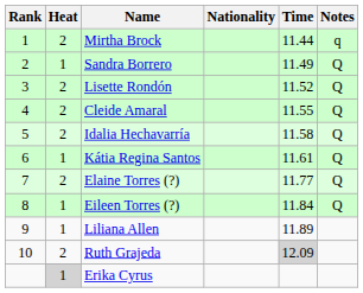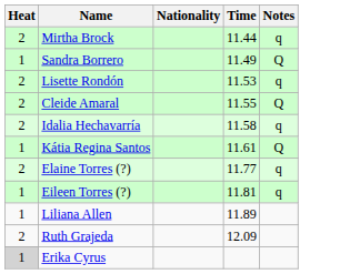- column: Rank | 1 | 2 | 3 | 4 | 5 | 6 | 7 | 8 | 9 | 10
Lisette Rondón | Time: 11.52 -> 11.53
Lisette Rondón | Notes: Q -> q
Idalia Hechavarría | Notes: Q -> q
Elaine Torres (?) | Notes: Q -> q
Eileen Torres (?) | Time: 11.84 -> 11.81
Eileen Torres (?) | Notes: Q -> q
Ruth Grajeda | Time: lightgrey background -> no background
